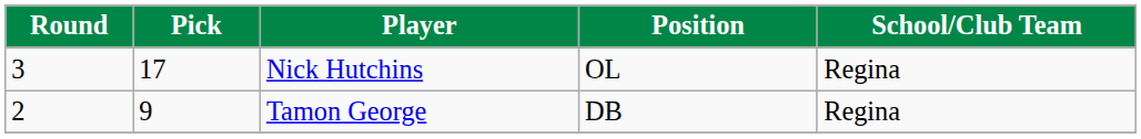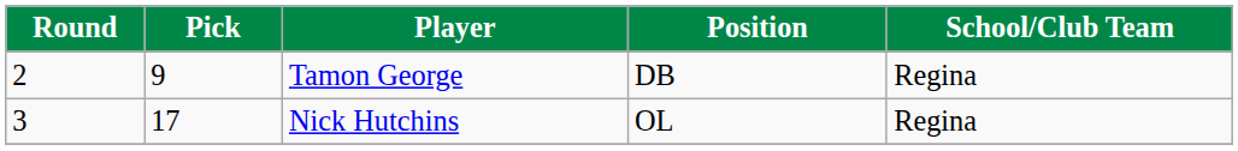rows swapped: Tamon George <-> Nick Hutchins
